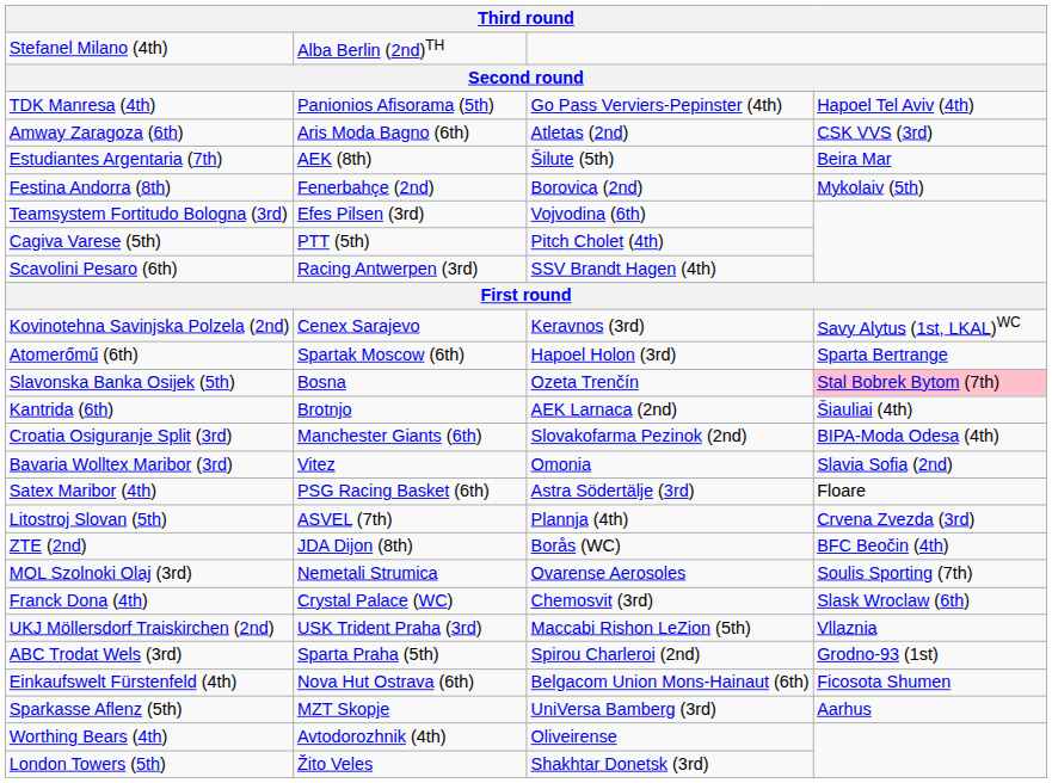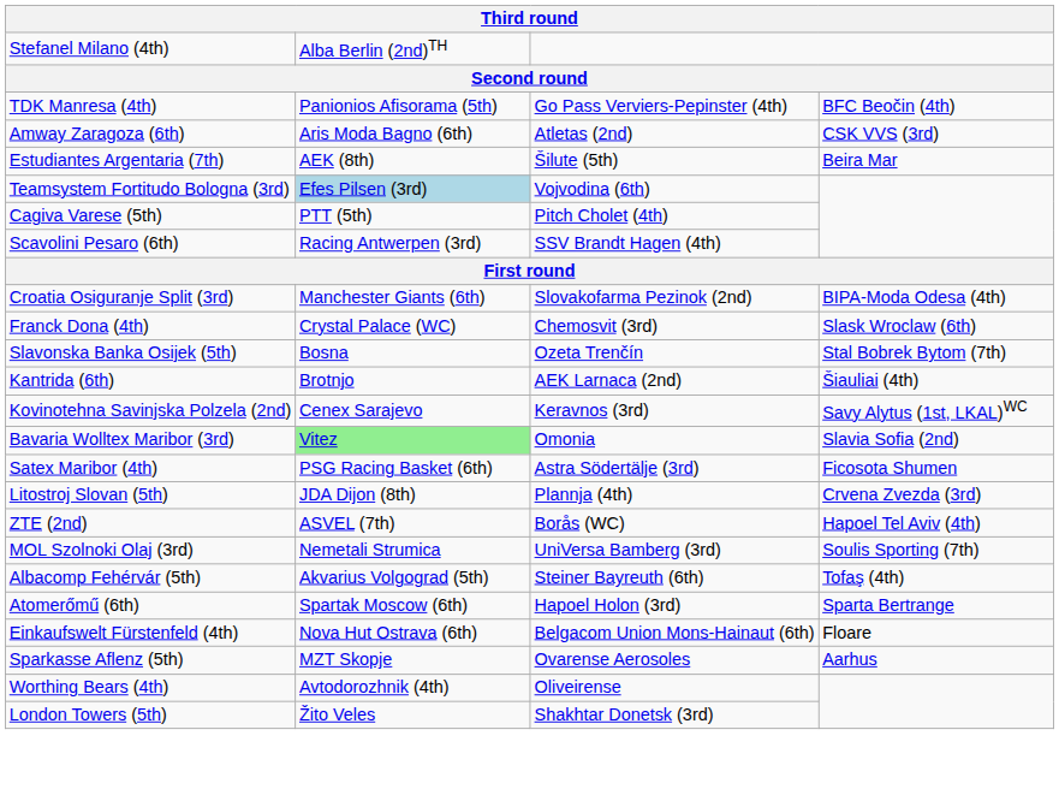TDK Manresa (4th) | column 4: Hapoel Tel Aviv (4th) -> BFC Beočin (4th)
- row: Festina Andorra (8th) | Fenerbahçe (2nd) | Borovica (2nd) | Mykolaiv (5th)
Teamsystem Fortitudo Bologna (3rd) | column 2: no background -> lightblue background
rows swapped: Croatia Osiguranje Split (3rd) <-> Kovinotehna Savinjska Polzela (2nd)
rows swapped: Franck Dona (4th) <-> Atomerőmű (6th)
Slavonska Banka Osijek (5th) | column 4: pink background -> no background
Bavaria Wolltex Maribor (3rd) | column 2: no background -> lightgreen background
Satex Maribor (4th) | column 4: Floare -> Ficosota Shumen
Litostroj Slovan (5th) | column 2: ASVEL (7th) -> JDA Dijon (8th)
ZTE (2nd) | column 2: JDA Dijon (8th) -> ASVEL (7th)
ZTE (2nd) | column 4: BFC Beočin (4th) -> Hapoel Tel Aviv (4th)
MOL Szolnoki Olaj (3rd) | column 3: Ovarense Aerosoles -> UniVersa Bamberg (3rd)
+ row: Albacomp Fehérvár (5th) | Akvarius Volgograd (5th) | Steiner Bayreuth (6th) | Tofaş (4th)
- row: UKJ Möllersdorf Traiskirchen (2nd) | USK Trident Praha (3rd) | Maccabi Rishon LeZion (5th) | Vllaznia
- row: ABC Trodat Wels (3rd) | Sparta Praha (5th) | Spirou Charleroi (2nd) | Grodno-93 (1st)
Einkaufswelt Fürstenfeld (4th) | column 4: Ficosota Shumen -> Floare
Sparkasse Aflenz (5th) | column 3: UniVersa Bamberg (3rd) -> Ovarense Aerosoles
